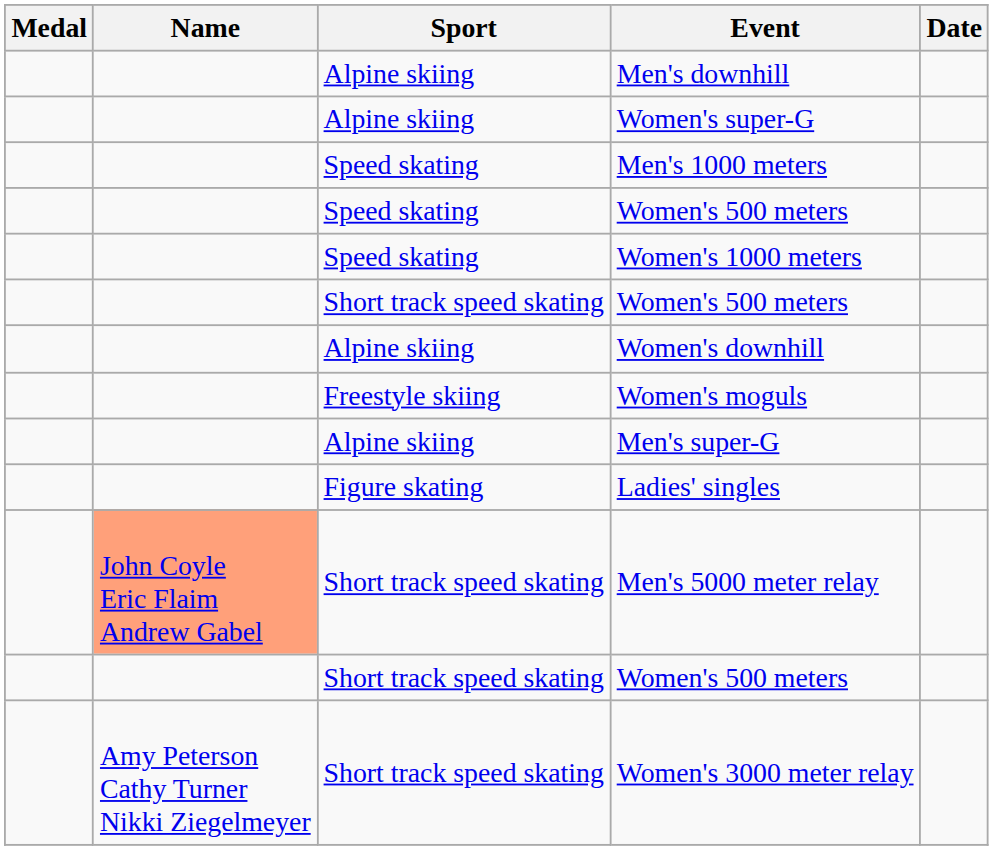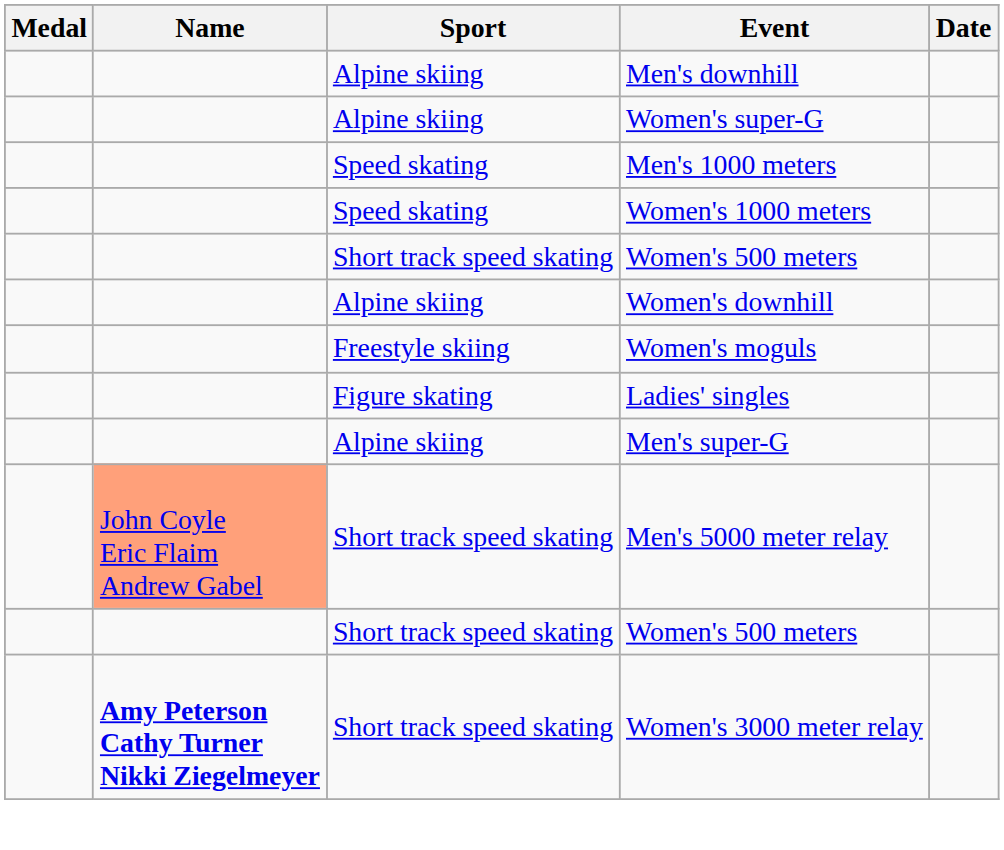- row: Speed skating | Women's 500 meters
rows swapped: Men's super-G <-> Ladies' singles
Women's 3000 meter relay | Name: normal -> bold
